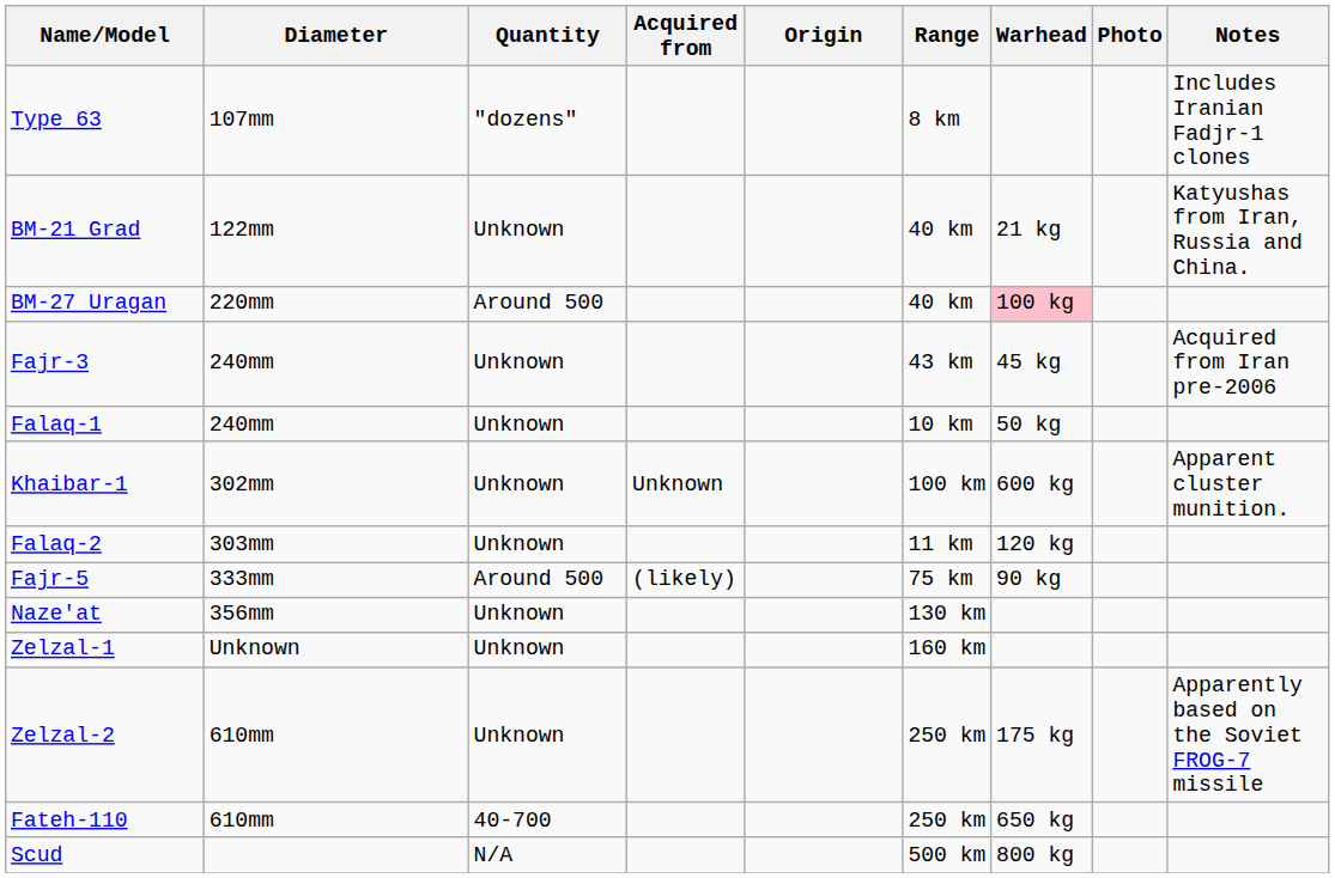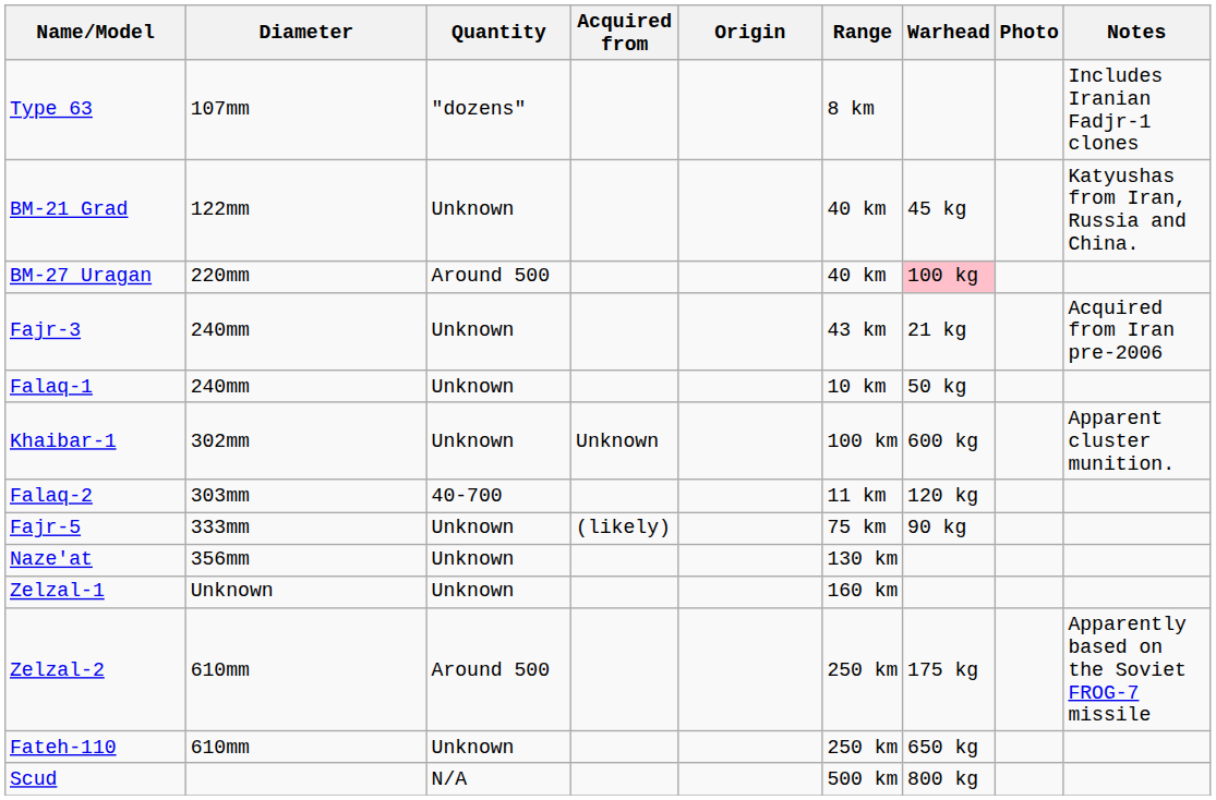BM-21 Grad | Warhead: 21 kg -> 45 kg
Fajr-3 | Warhead: 45 kg -> 21 kg
Falaq-2 | Quantity: Unknown -> 40-700
Fajr-5 | Quantity: Around 500 -> Unknown
Zelzal-2 | Quantity: Unknown -> Around 500
Fateh-110 | Quantity: 40-700 -> Unknown
